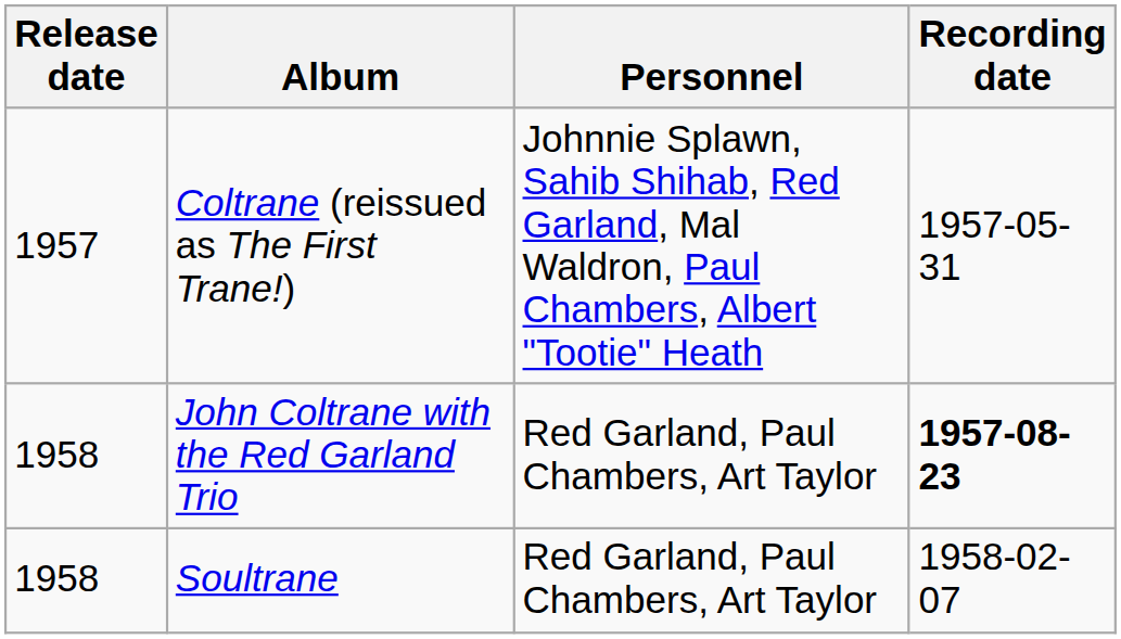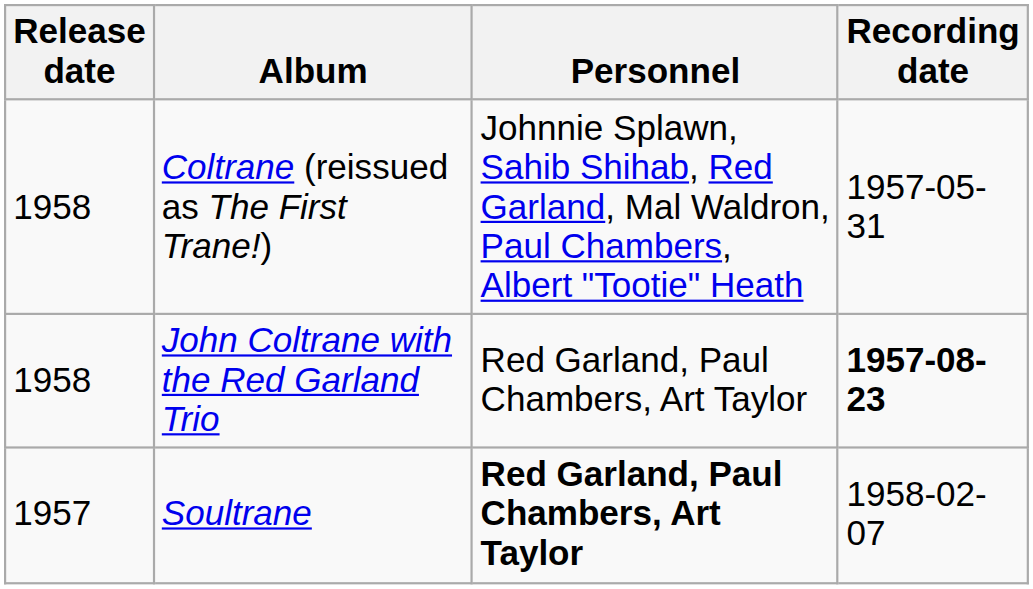Coltrane (reissued as The First Trane!) | Release date: 1957 -> 1958
Soultrane | Release date: 1958 -> 1957
Soultrane | Personnel: normal -> bold
